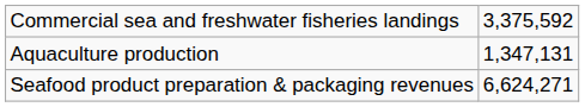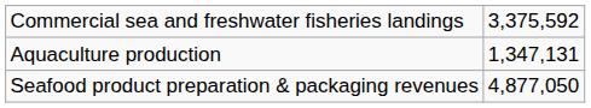Seafood product preparation & packaging revenues | column 2: 6,624,271 -> 4,877,050
